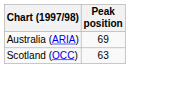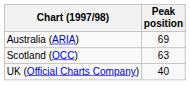+ row: UK (Official Charts Company) | 40
